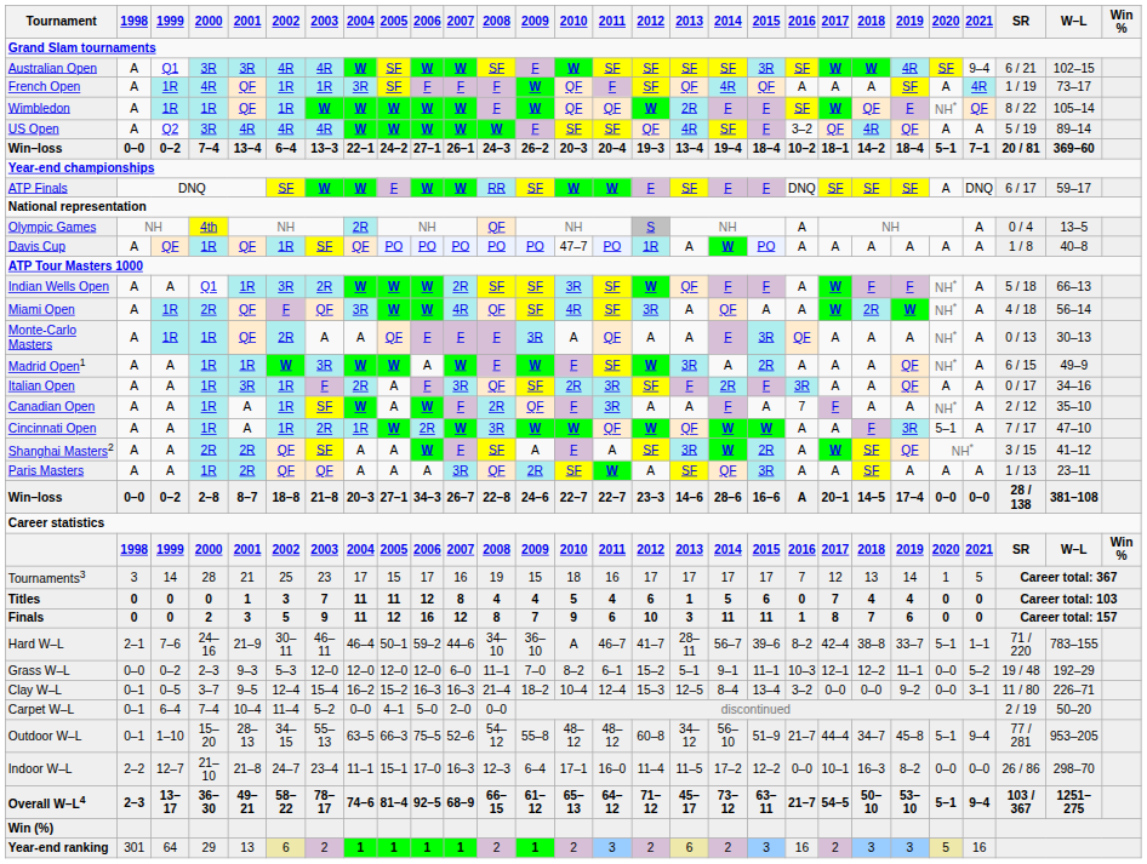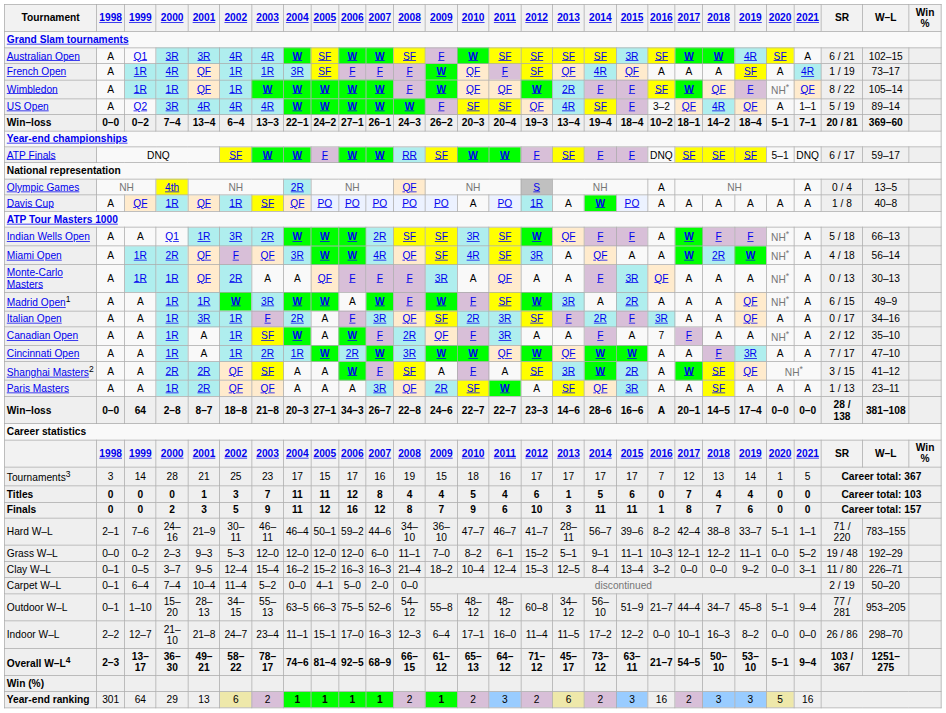Australian Open | 2021: 9–4 -> A
US Open | 2021: A -> 1–1
ATP Finals | 2020: A -> 5–1
Davis Cup | 2010: 47–7 -> A
Cincinnati Open | 2020: 5–1 -> A
Win–loss / 2–8 | 1999: 0–2 -> 64
Hard W–L | 2010: A -> 47–7
